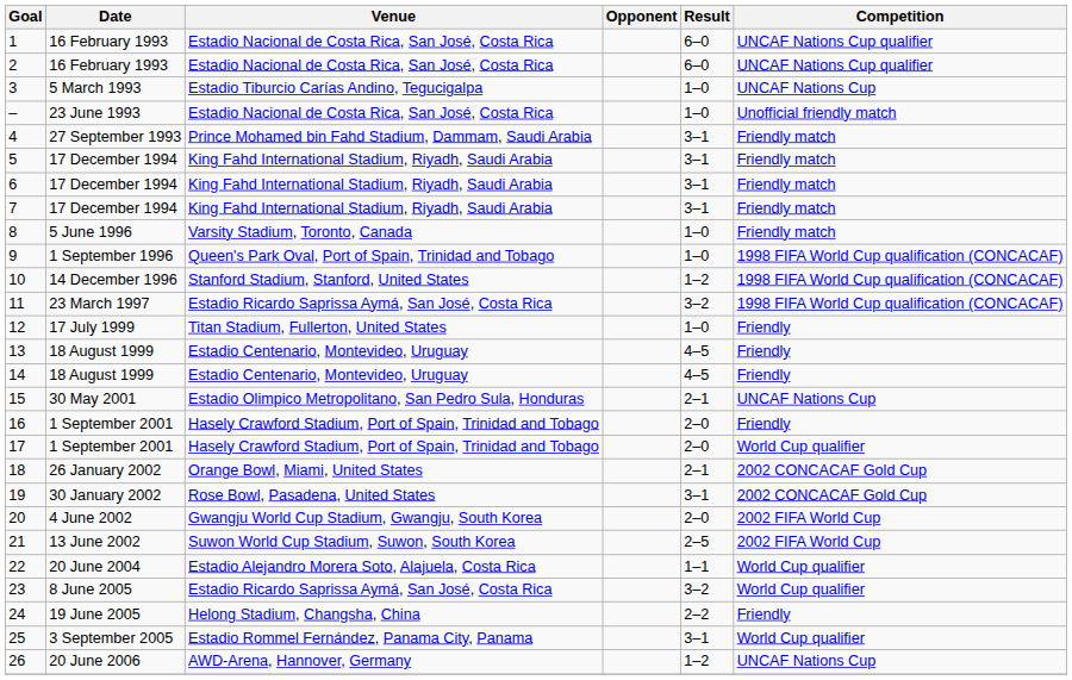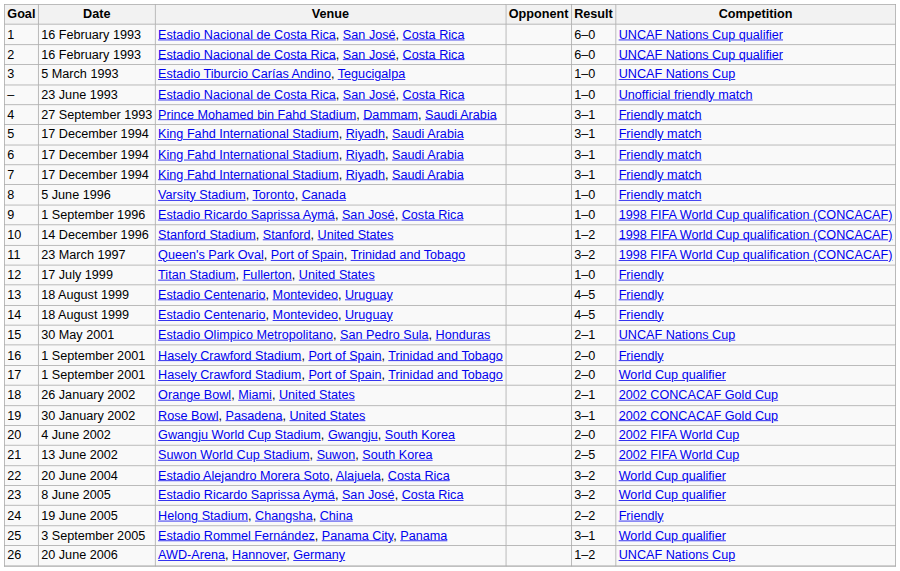9 | Venue: Queen's Park Oval, Port of Spain, Trinidad and Tobago -> Estadio Ricardo Saprissa Aymá, San José, Costa Rica
11 | Venue: Estadio Ricardo Saprissa Aymá, San José, Costa Rica -> Queen's Park Oval, Port of Spain, Trinidad and Tobago
22 | Result: 1–1 -> 3–2
